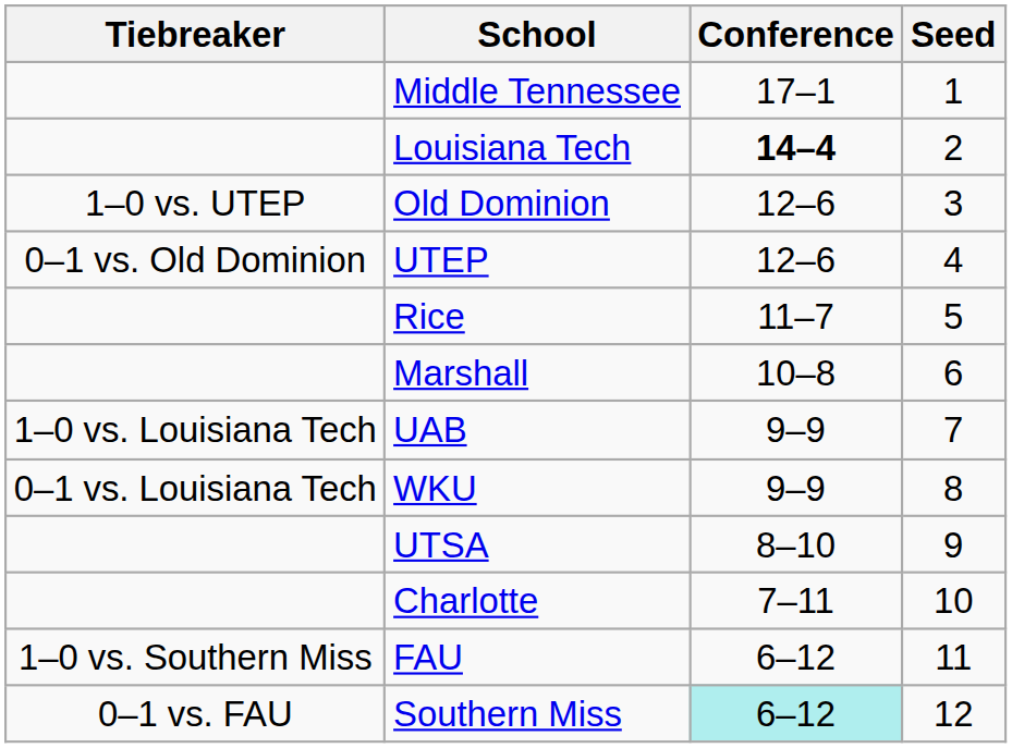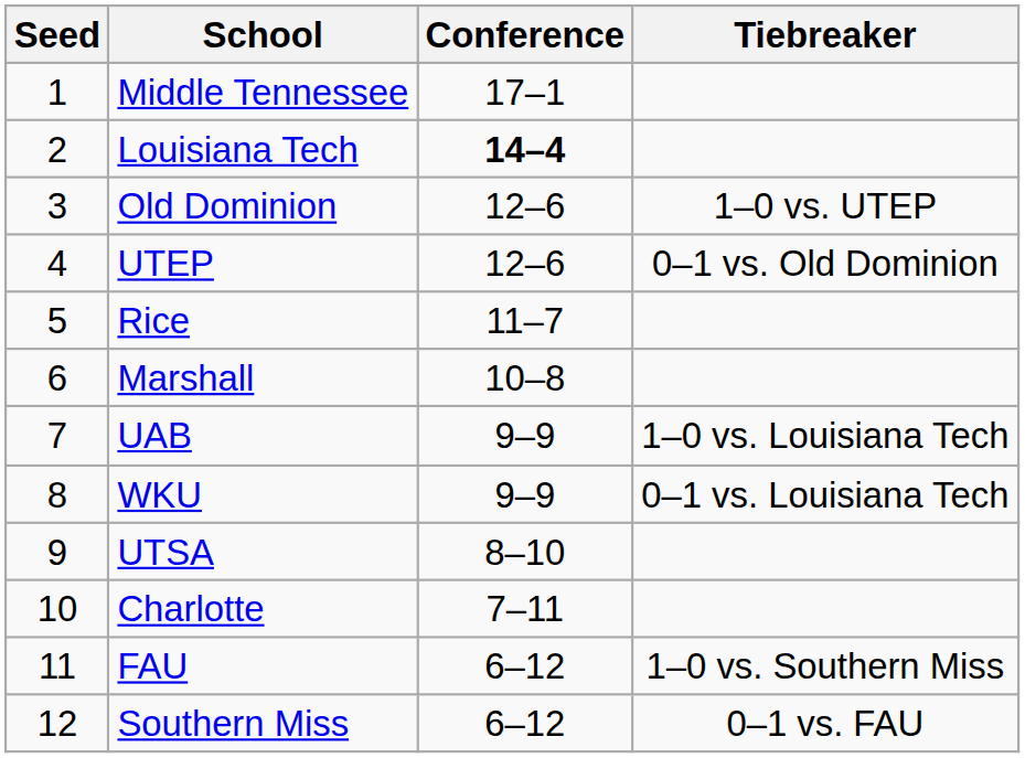columns swapped: Seed <-> Tiebreaker
Southern Miss | Conference: paleturquoise background -> no background
